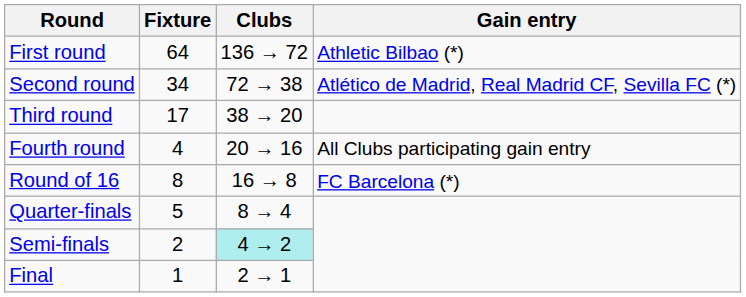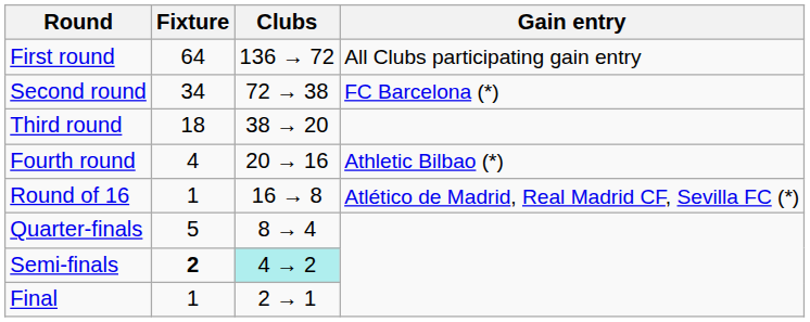First round | Gain entry: Athletic Bilbao (*) -> All Clubs participating gain entry
Second round | Gain entry: Atlético de Madrid, Real Madrid CF, Sevilla FC (*) -> FC Barcelona (*)
Third round | Fixture: 17 -> 18
Fourth round | Gain entry: All Clubs participating gain entry -> Athletic Bilbao (*)
Round of 16 | Fixture: 8 -> 1
Round of 16 | Gain entry: FC Barcelona (*) -> Atlético de Madrid, Real Madrid CF, Sevilla FC (*)
Semi-finals | Fixture: normal -> bold
